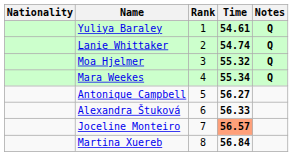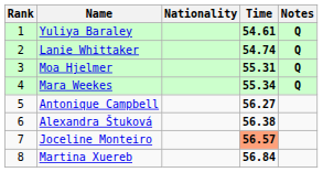columns swapped: Rank <-> Nationality
Moa Hjelmer | Time: 55.32 -> 55.31
Alexandra Štuková | Time: 56.33 -> 56.38
